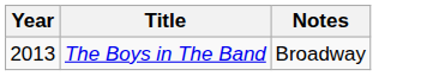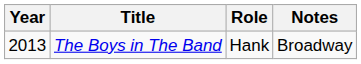+ column: Role | Hank
